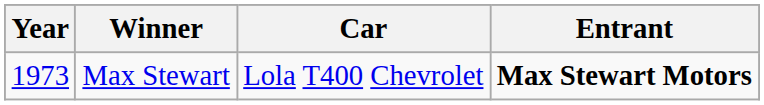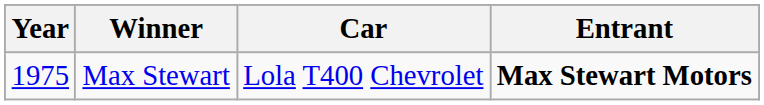Max Stewart | Year: 1973 -> 1975
